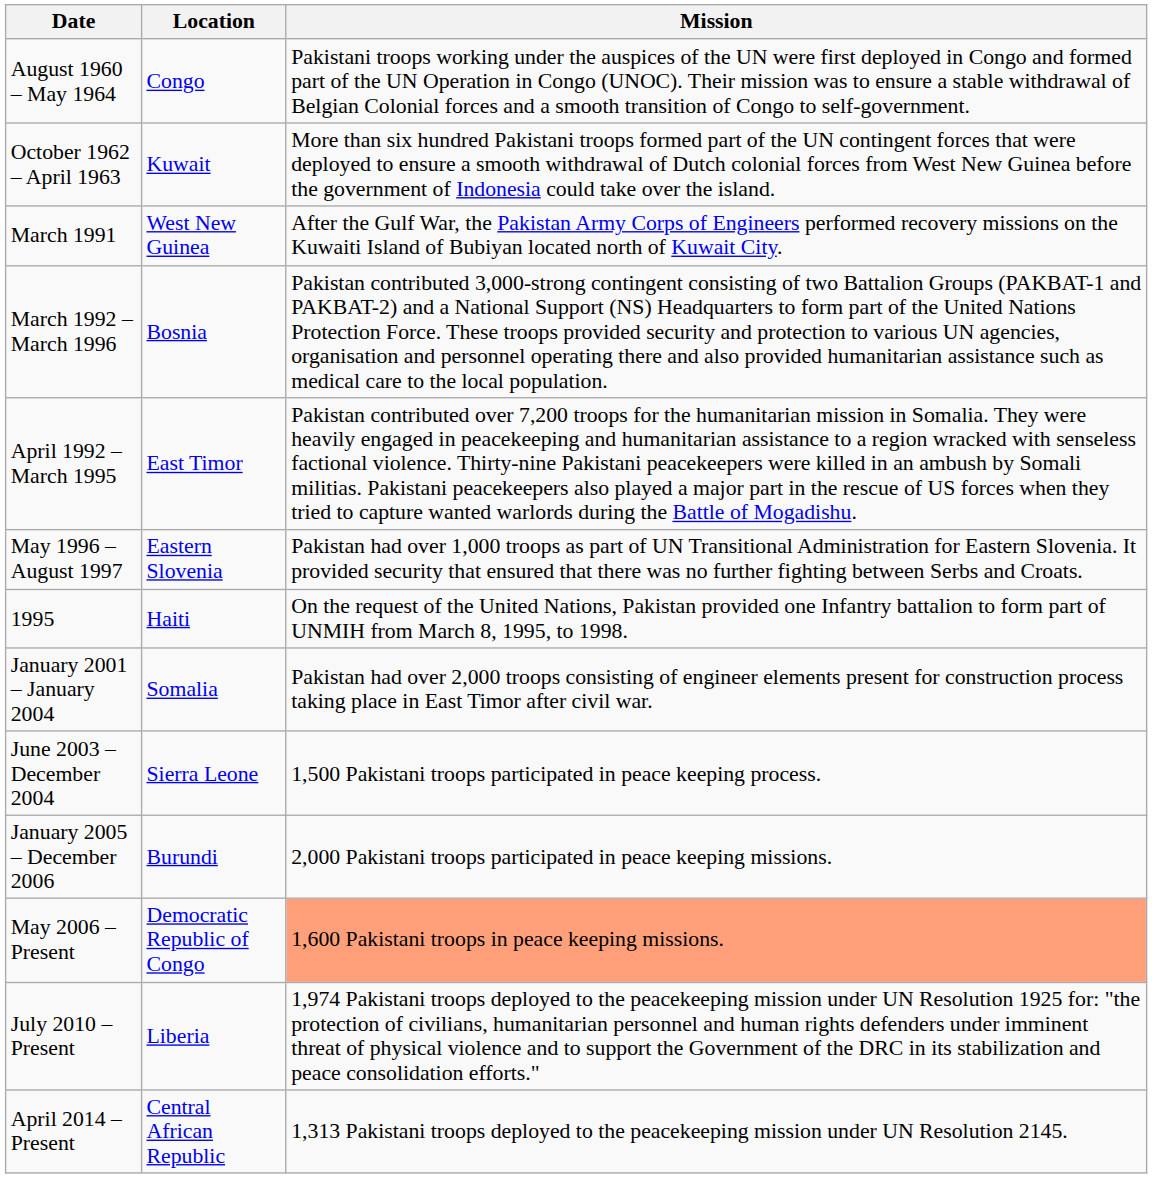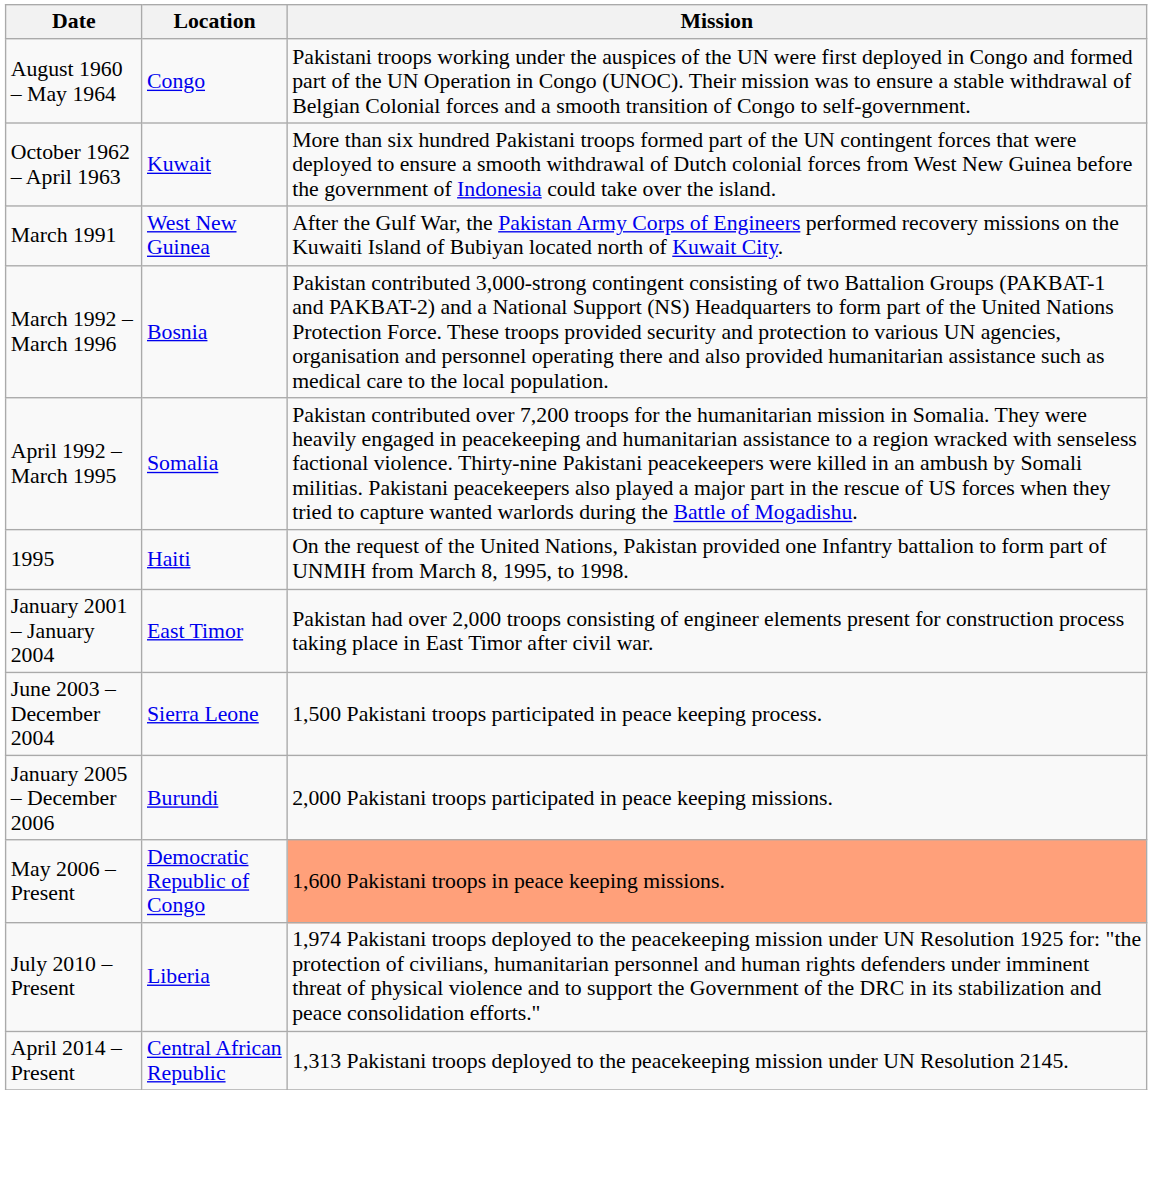April 1992 – March 1995 | Location: East Timor -> Somalia
- row: May 1996 – August 1997 | Eastern Slovenia | Pakistan had over 1,000 troops as part of UN Transitional Administration for Eastern Slovenia. It provided security that ensured that there was no further fighting between Serbs and Croats.
January 2001 – January 2004 | Location: Somalia -> East Timor
